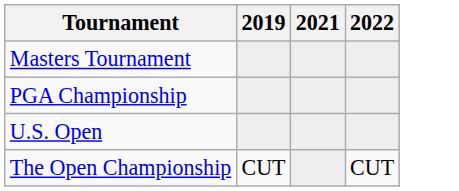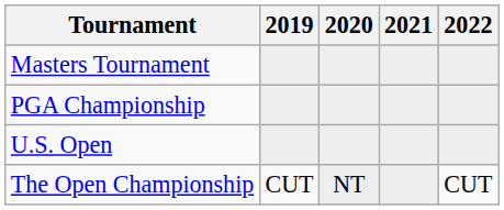+ column: 2020 | NT
